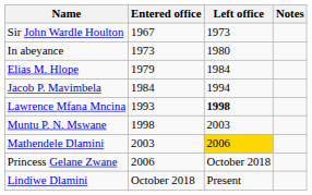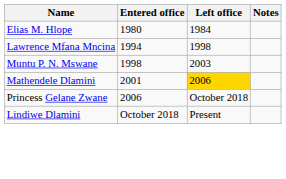- row: Sir John Wardle Houlton | 1967 | 1973
- row: In abeyance | 1973 | 1980
Elias M. Hlope | Entered office: 1979 -> 1980
- row: Jacob P. Mavimbela | 1984 | 1994
Lawrence Mfana Mncina | Entered office: 1993 -> 1994
Lawrence Mfana Mncina | Left office: bold -> normal
Mathendele Dlamini | Entered office: 2003 -> 2001
